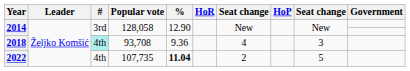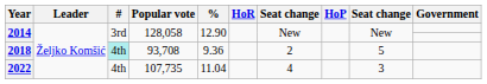2018 | column 7: 4 -> 2
2018 | column 9: 3 -> 5
2022 | %: bold -> normal
2022 | column 7: 2 -> 4
2022 | column 9: 5 -> 3
